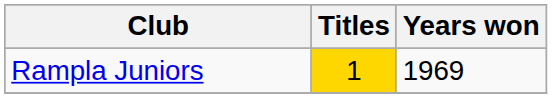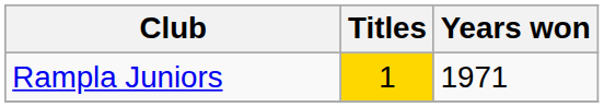Rampla Juniors | Years won: 1969 -> 1971
